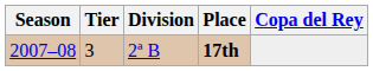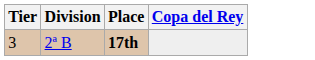- column: Season | 2007–08
